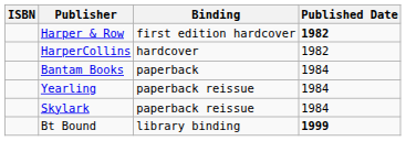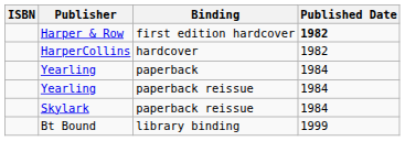- row: Bantam Books | paperback | 1984
+ row: Yearling | paperback | 1984
Bt Bound | Published Date: bold -> normal
